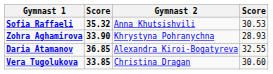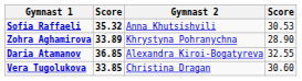Zohra Aghamirova | column 2: 33.90 -> 33.89
Zohra Aghamirova | column 4: 28.93 -> 28.90
